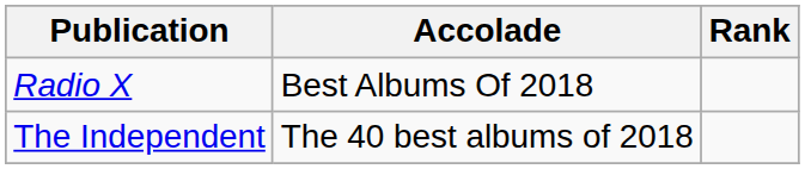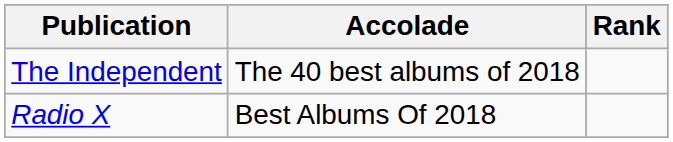rows swapped: Radio X <-> The Independent
